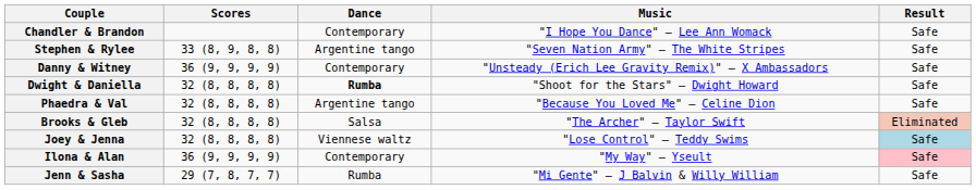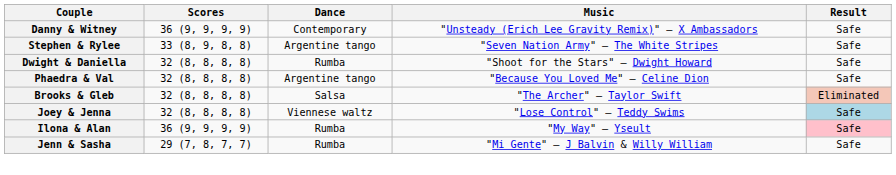- row: Chandler & Brandon | Contemporary | "I Hope You Dance" — Lee Ann Womack | Safe
rows swapped: Stephen & Rylee <-> Danny & Witney
Dwight & Daniella | Dance: bold -> normal
Ilona & Alan | Dance: Contemporary -> Rumba
